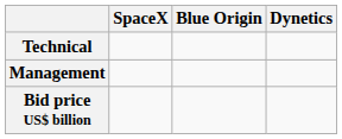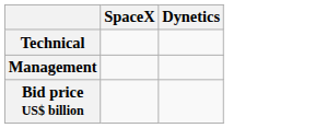- column: Blue Origin
